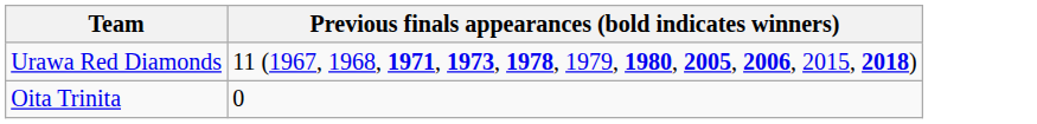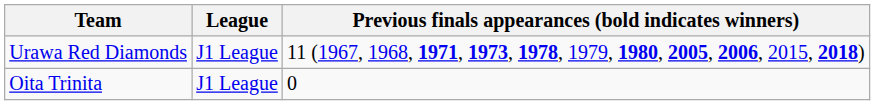+ column: League | J1 League | J1 League
